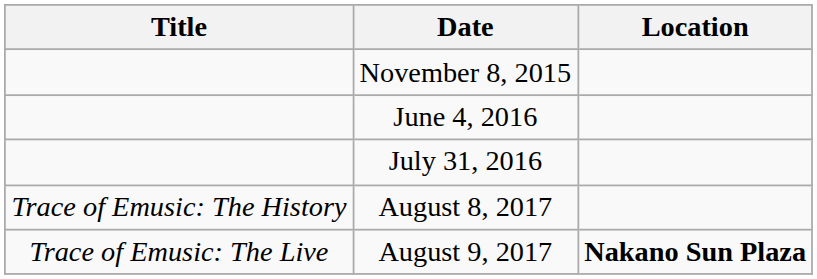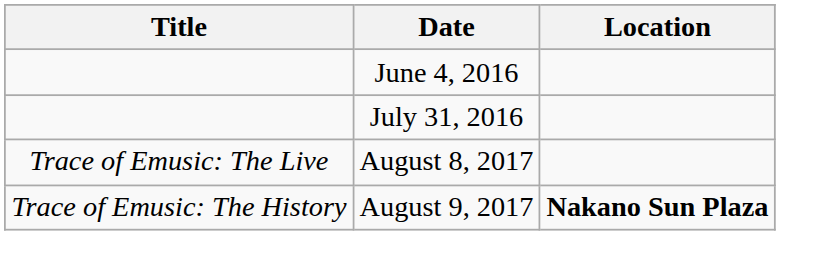- row: November 8, 2015
August 8, 2017 | Title: Trace of Emusic: The History -> Trace of Emusic: The Live
August 9, 2017 | Title: Trace of Emusic: The Live -> Trace of Emusic: The History
